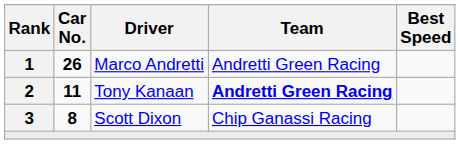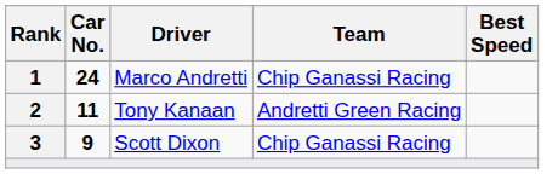Marco Andretti | Car No.: 26 -> 24
Marco Andretti | Team: Andretti Green Racing -> Chip Ganassi Racing
Tony Kanaan | Team: bold -> normal
Scott Dixon | Car No.: 8 -> 9
